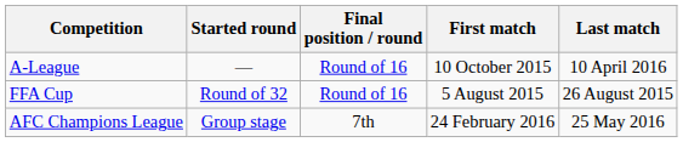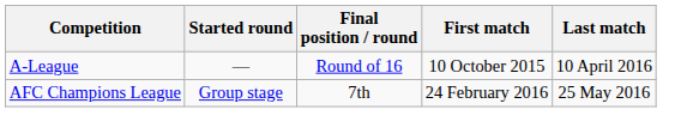- row: FFA Cup | Round of 32 | Round of 16 | 5 August 2015 | 26 August 2015
